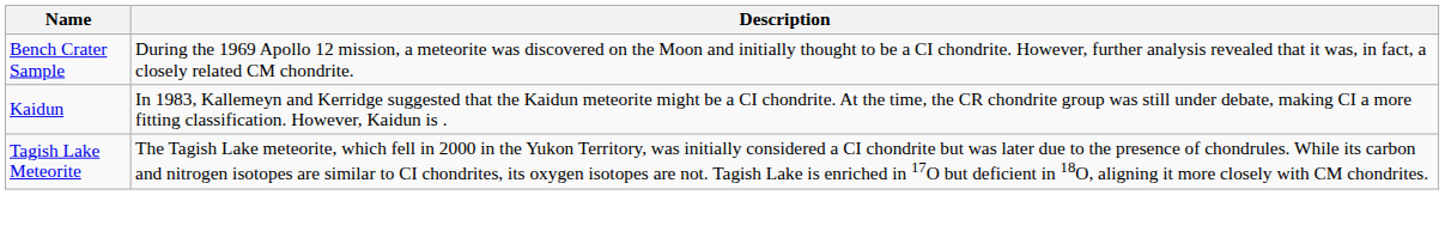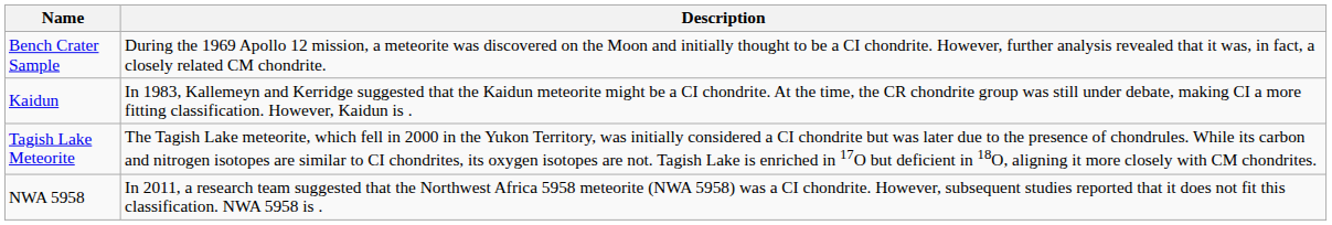+ row: NWA 5958 | In 2011, a research team suggested that the Northwest Africa 5958 meteorite (NWA 5958) was a CI chondrite. However, subsequent studies reported that it does not fit this classification. NWA 5958 is .
